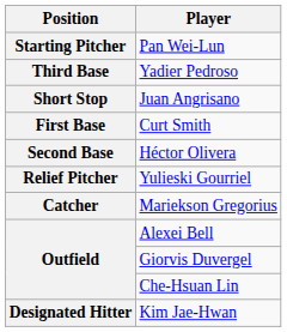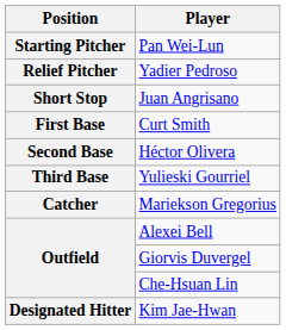Yadier Pedroso | Position: Third Base -> Relief Pitcher
Yulieski Gourriel | Position: Relief Pitcher -> Third Base
